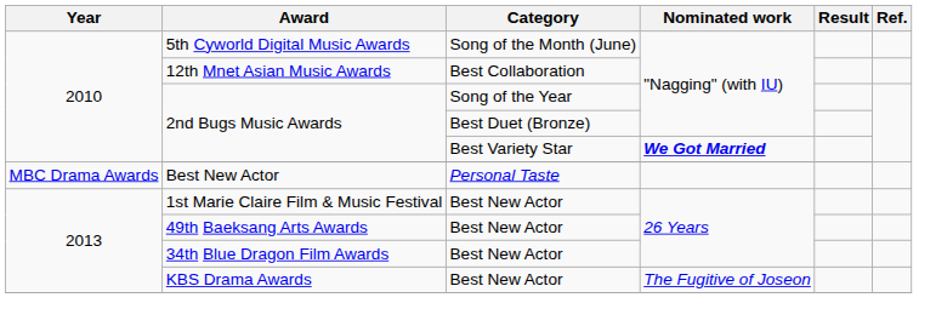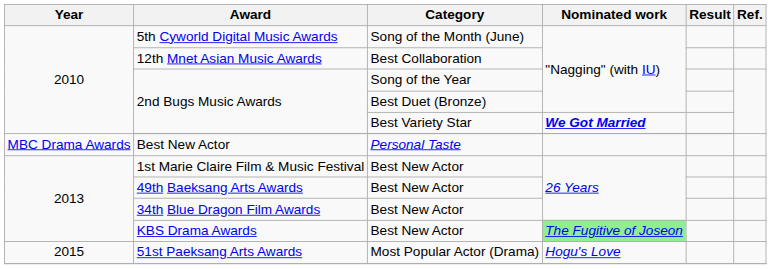KBS Drama Awards | Nominated work: no background -> lightgreen background
+ row: 2015 | 51st Paeksang Arts Awards | Most Popular Actor (Drama) | Hogu's Love
